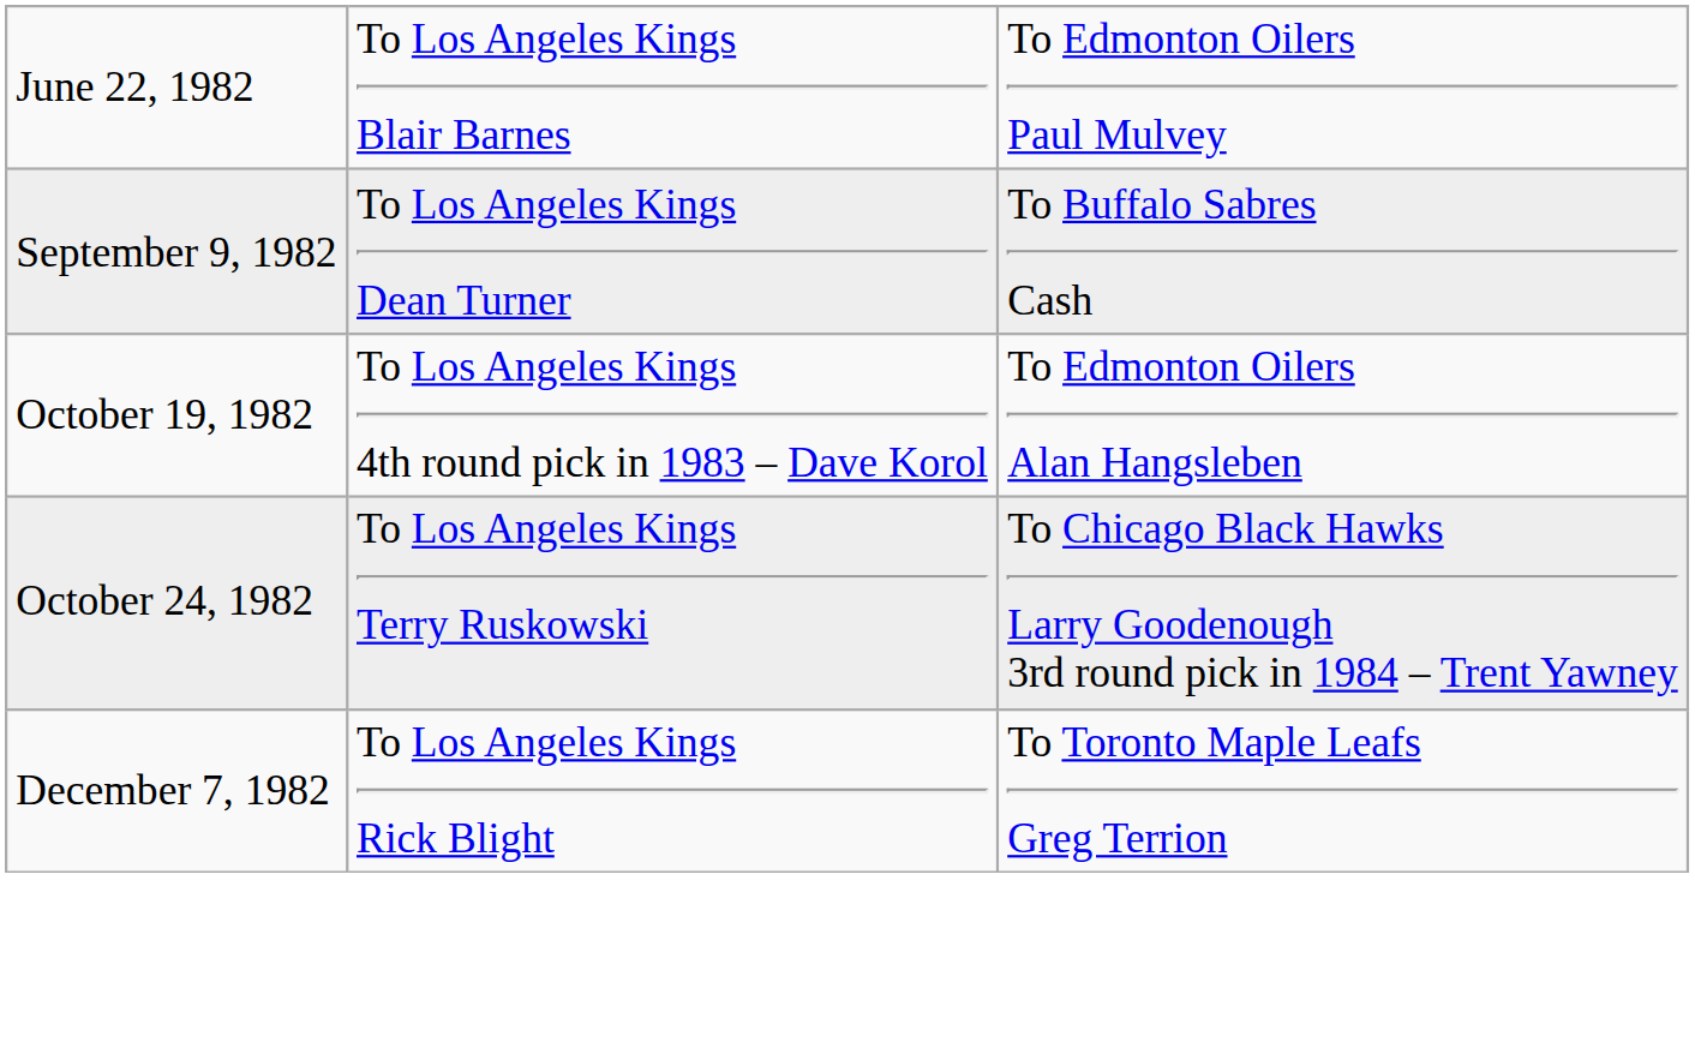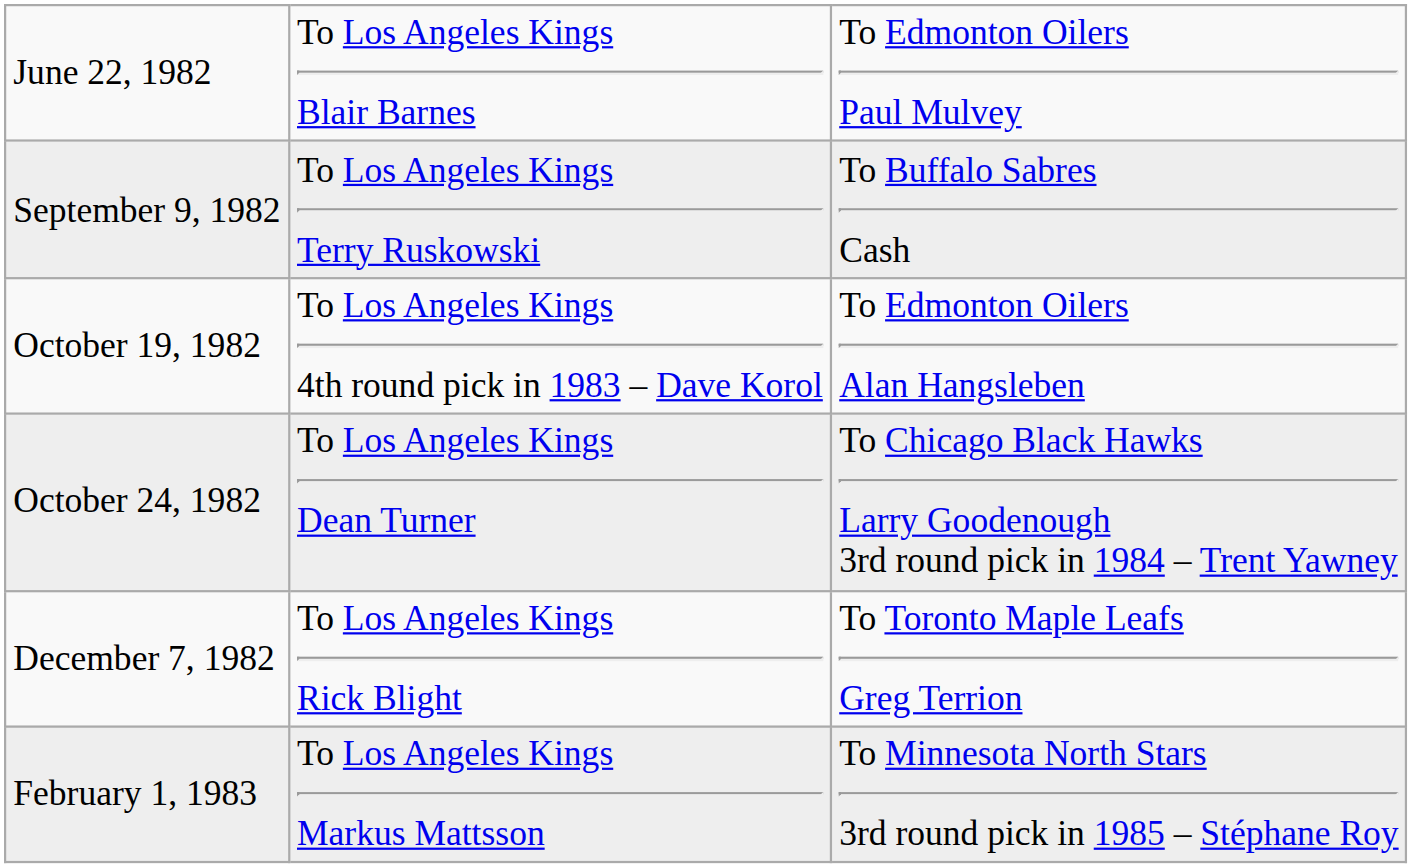September 9, 1982 | column 2: To Los Angeles Kings Dean Turner -> To Los Angeles Kings Terry Ruskowski
October 24, 1982 | column 2: To Los Angeles Kings Terry Ruskowski -> To Los Angeles Kings Dean Turner
+ row: February 1, 1983 | To Los Angeles Kings Markus Mattsson | To Minnesota North Stars 3rd round pick in 1985 – Stéphane Roy
